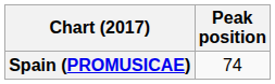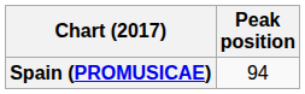Spain (PROMUSICAE) | Peak position: 74 -> 94
